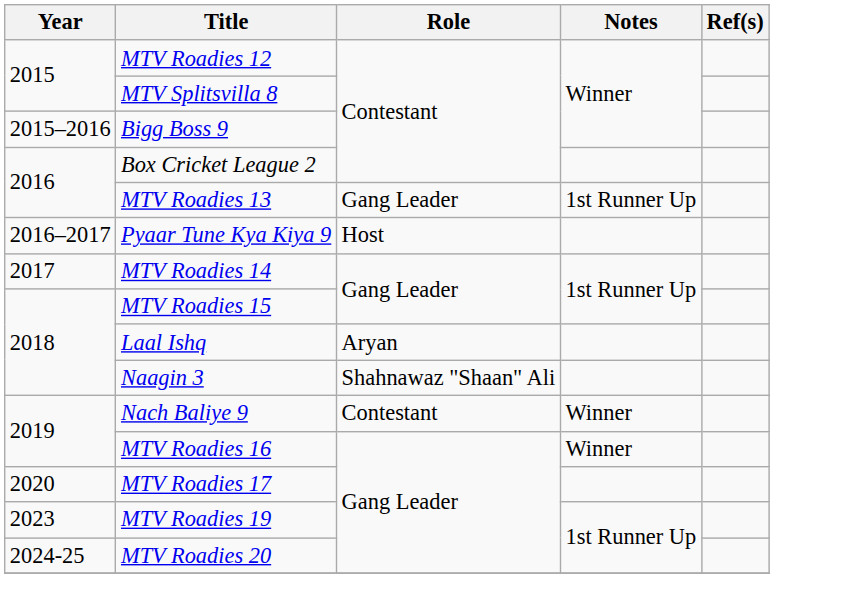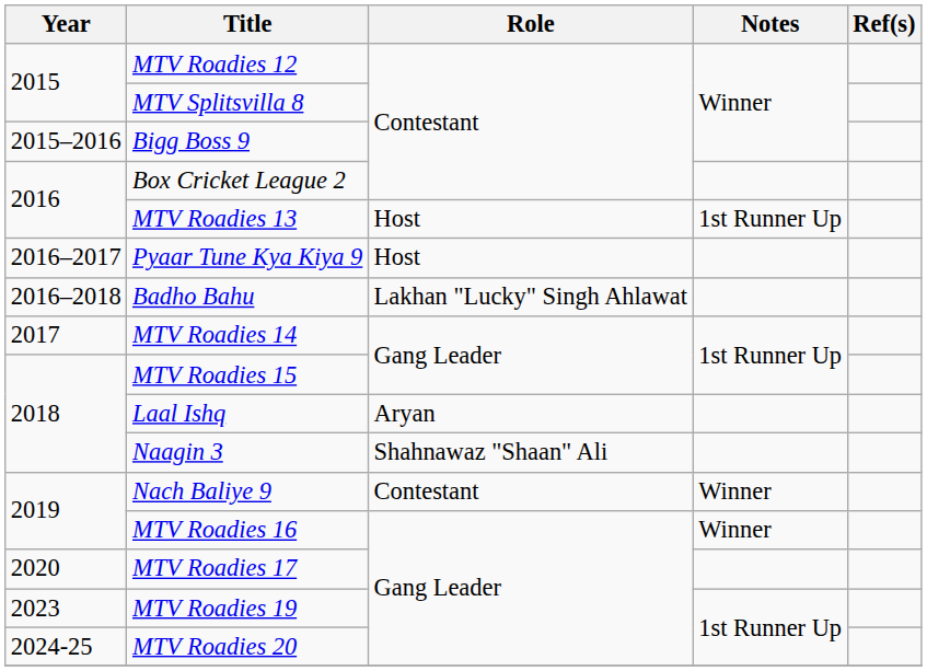MTV Roadies 13 | Role: Gang Leader -> Host
+ row: 2016–2018 | Badho Bahu | Lakhan "Lucky" Singh Ahlawat
